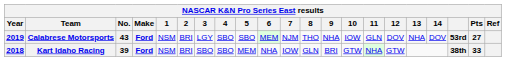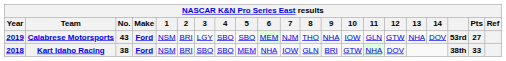Calabrese Motorsports | 12: DOV -> GTW
Kart Idaho Racing | No.: 39 -> 38
Kart Idaho Racing | 12: GTW -> DOV
